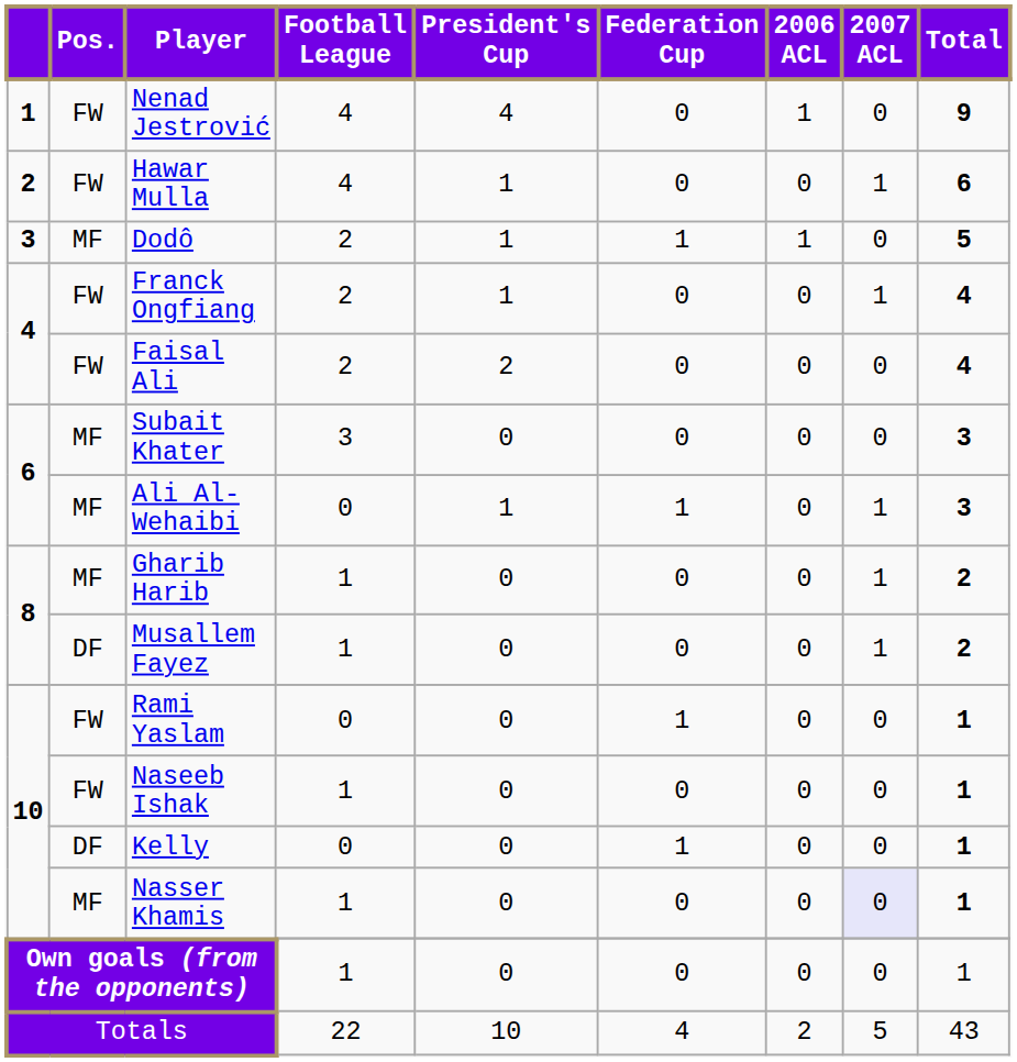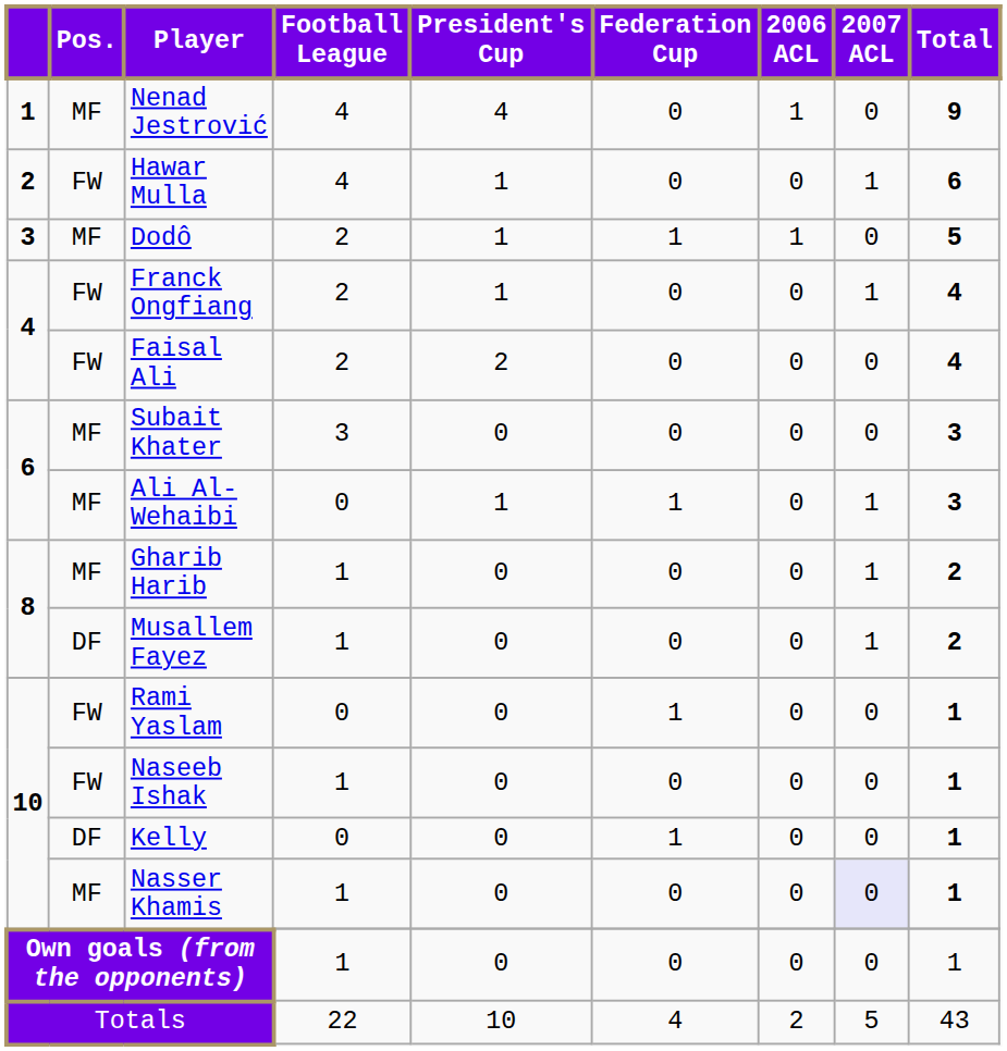Nenad Jestrović | Pos.: FW -> MF
